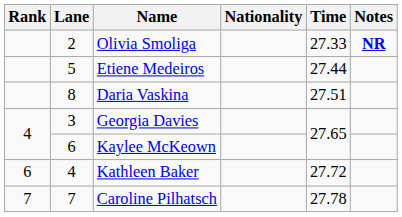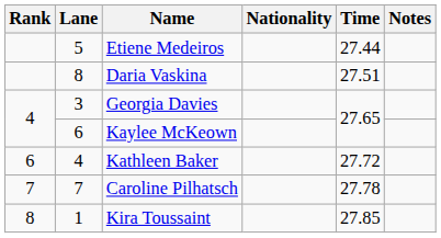- row: 2 | Olivia Smoliga | 27.33 | NR
+ row: 8 | 1 | Kira Toussaint | 27.85
